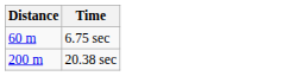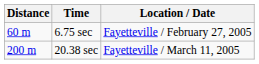+ column: Location / Date | Fayetteville / February 27, 2005 | Fayetteville / March 11, 2005
